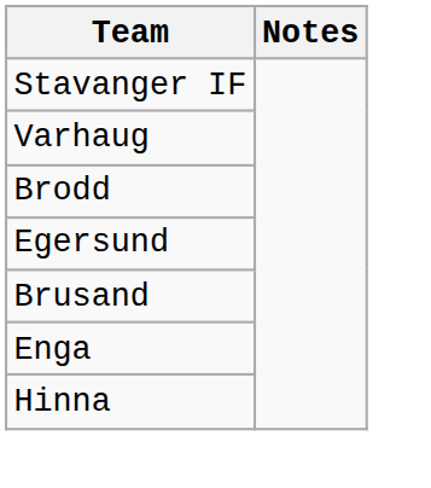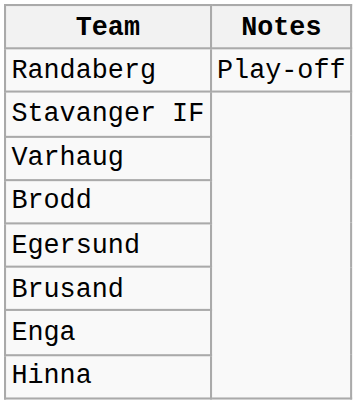+ row: Randaberg | Play-off
